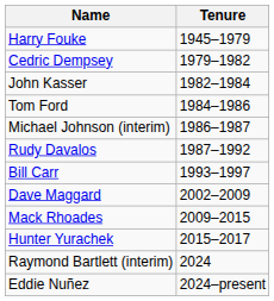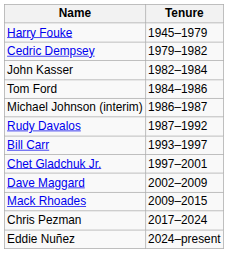+ row: Chet Gladchuk Jr. | 1997–2001
- row: Hunter Yurachek | 2015–2017
+ row: Chris Pezman | 2017–2024
- row: Raymond Bartlett (interim) | 2024
